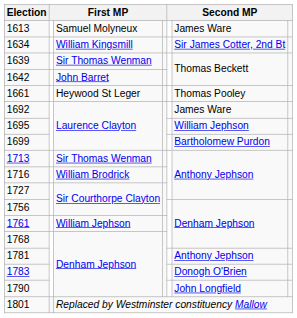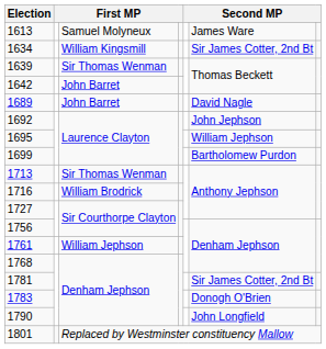- row: 1661 | Heywood St Leger | Thomas Pooley
+ row: 1689 | John Barret | David Nagle
1692 | column 6: James Ware -> John Jephson
1781 | column 6: Anthony Jephson -> Sir James Cotter, 2nd Bt
